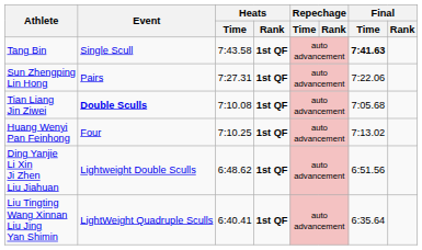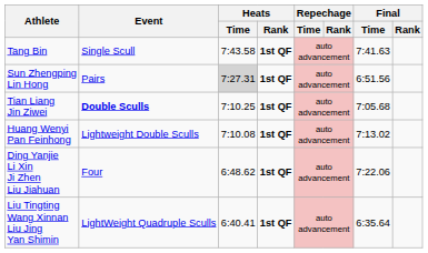Tang Bin | Final / Time: bold -> normal
Sun Zhengping Lin Hong | Heats / Time: no background -> lightgrey background
Sun Zhengping Lin Hong | Final / Time: 7:22.06 -> 6:51.56
Tian Liang Jin Ziwei | Heats / Time: 7:10.08 -> 7:10.25
Huang Wenyi Pan Feinhong | Event: Four -> Lightweight Double Sculls
Huang Wenyi Pan Feinhong | Heats / Time: 7:10.25 -> 7:10.08
Ding Yanjie Li Xin Ji Zhen Liu Jiahuan | Event: Lightweight Double Sculls -> Four
Ding Yanjie Li Xin Ji Zhen Liu Jiahuan | Final / Time: 6:51.56 -> 7:22.06
